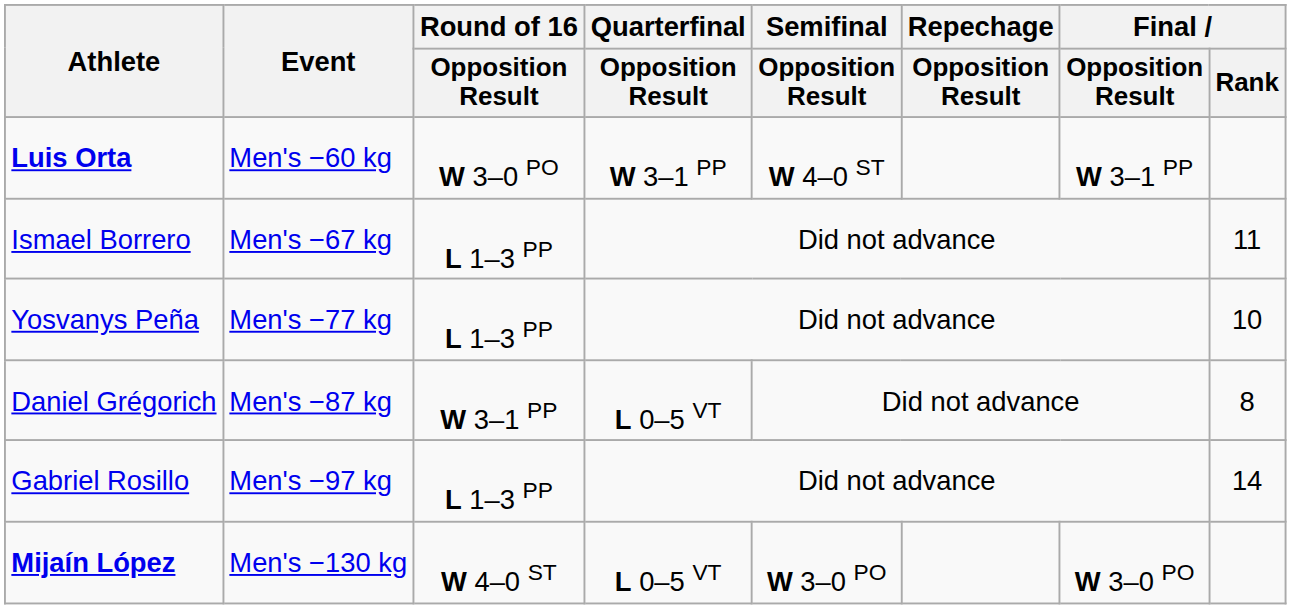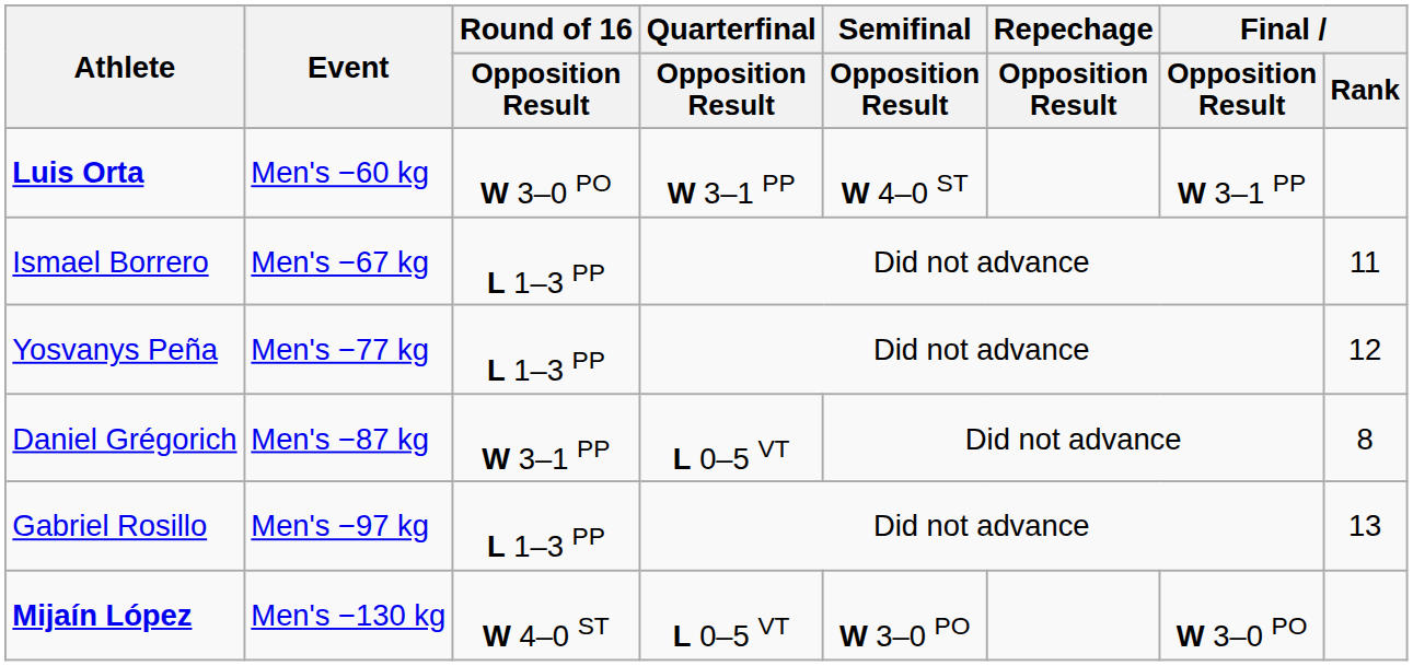Yosvanys Peña | Final / Rank: 10 -> 12
Gabriel Rosillo | Final / Rank: 14 -> 13
